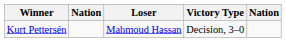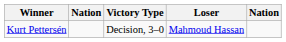columns swapped: Victory Type <-> Loser
